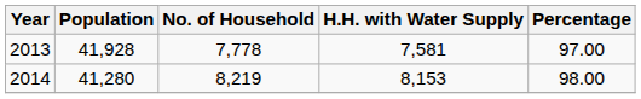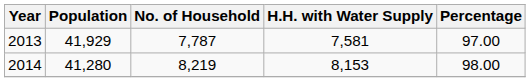2013 | Population: 41,928 -> 41,929
2013 | No. of Household: 7,778 -> 7,787
